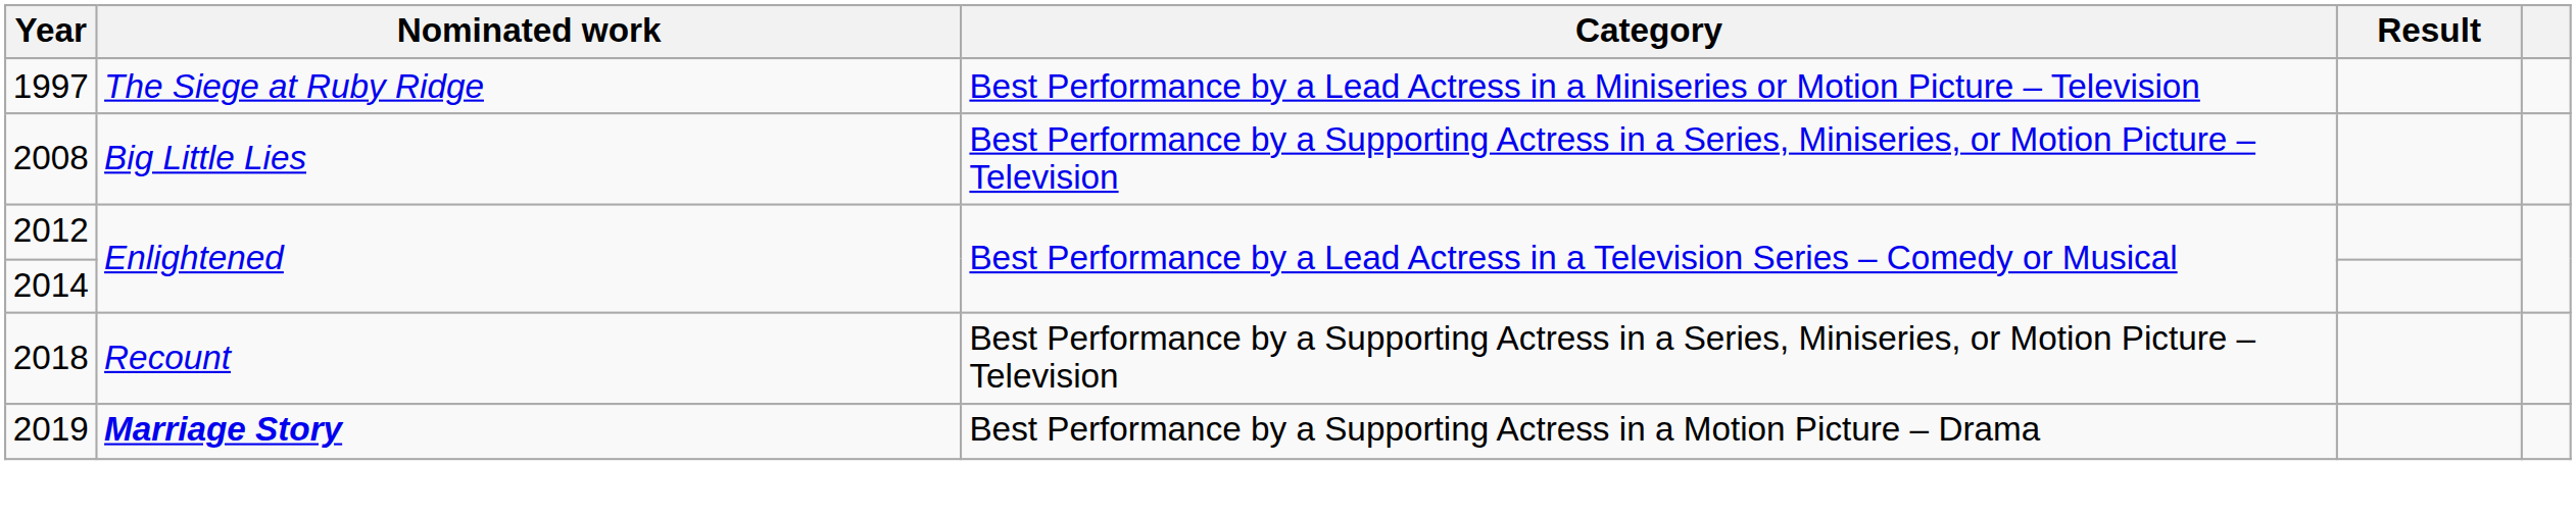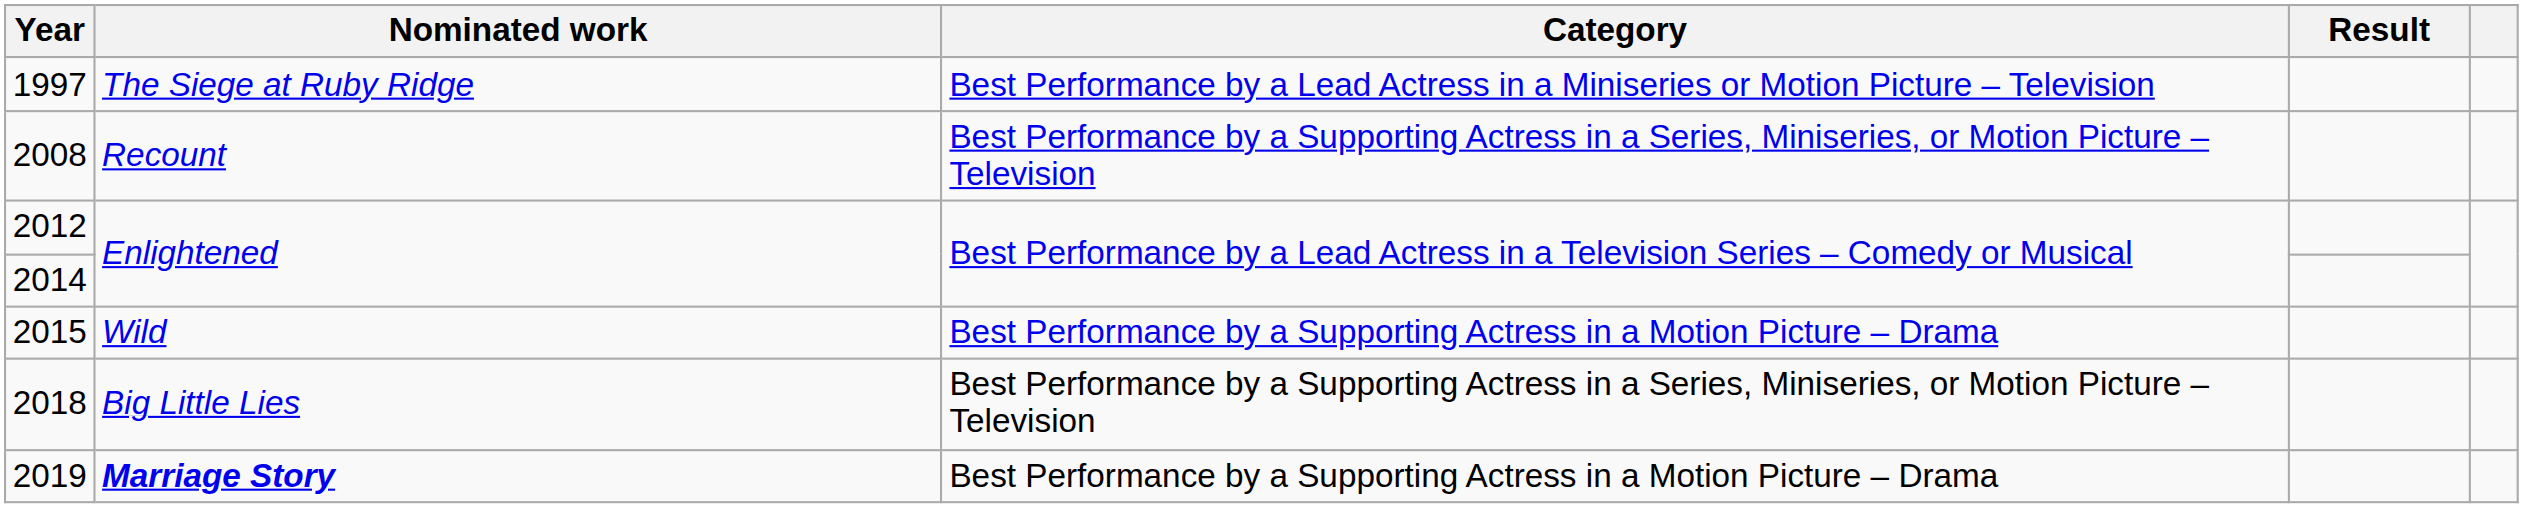2008 | Nominated work: Big Little Lies -> Recount
+ row: 2015 | Wild | Best Performance by a Supporting Actress in a Motion Picture – Drama
2018 | Nominated work: Recount -> Big Little Lies
